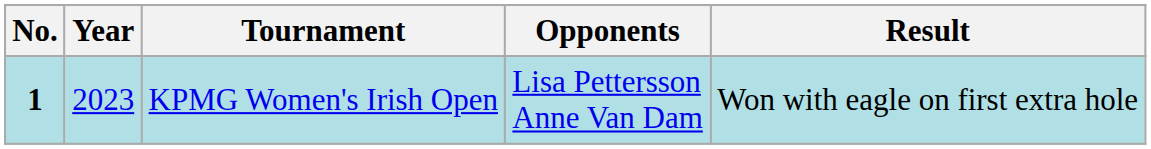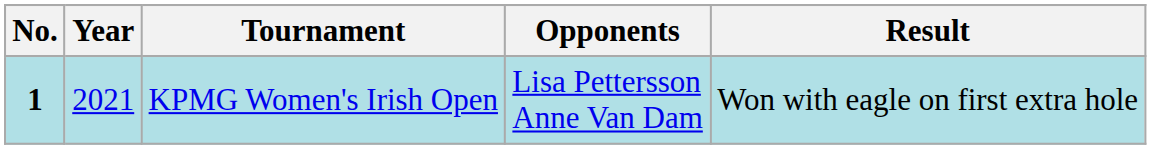KPMG Women's Irish Open | Year: 2023 -> 2021
